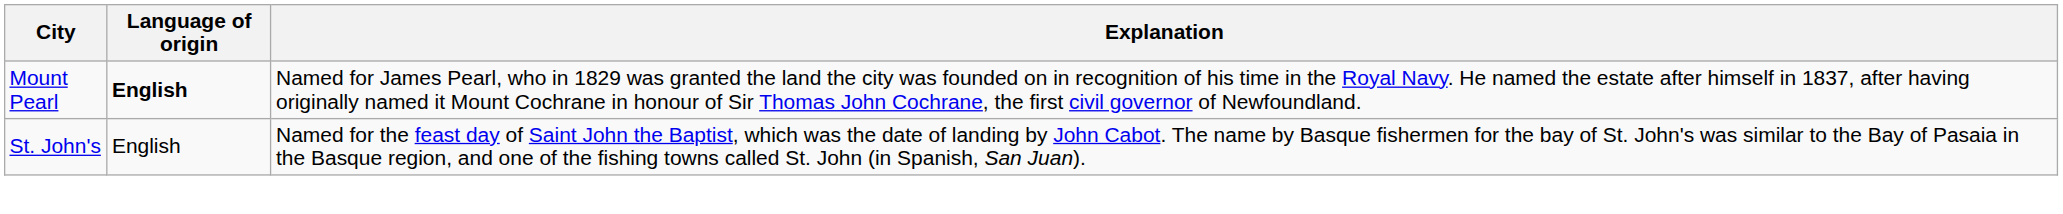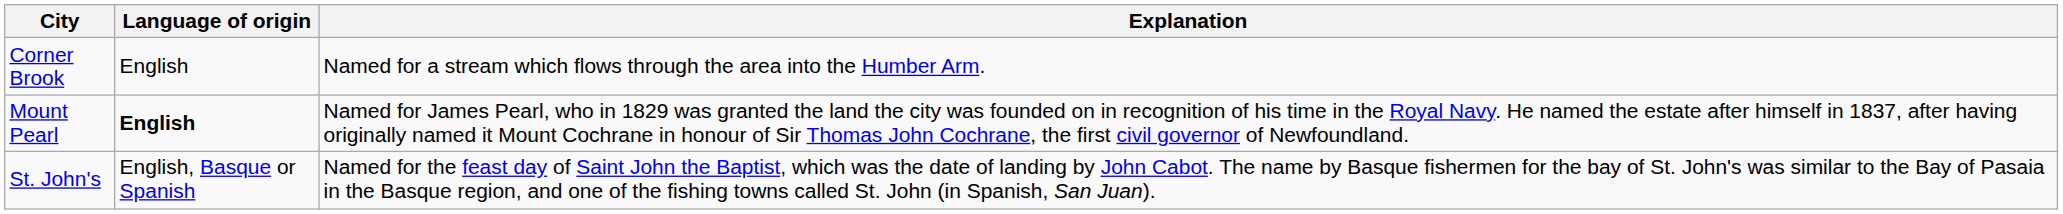+ row: Corner Brook | English | Named for a stream which flows through the area into the Humber Arm.
St. John's | Language of origin: English -> English, Basque or Spanish
